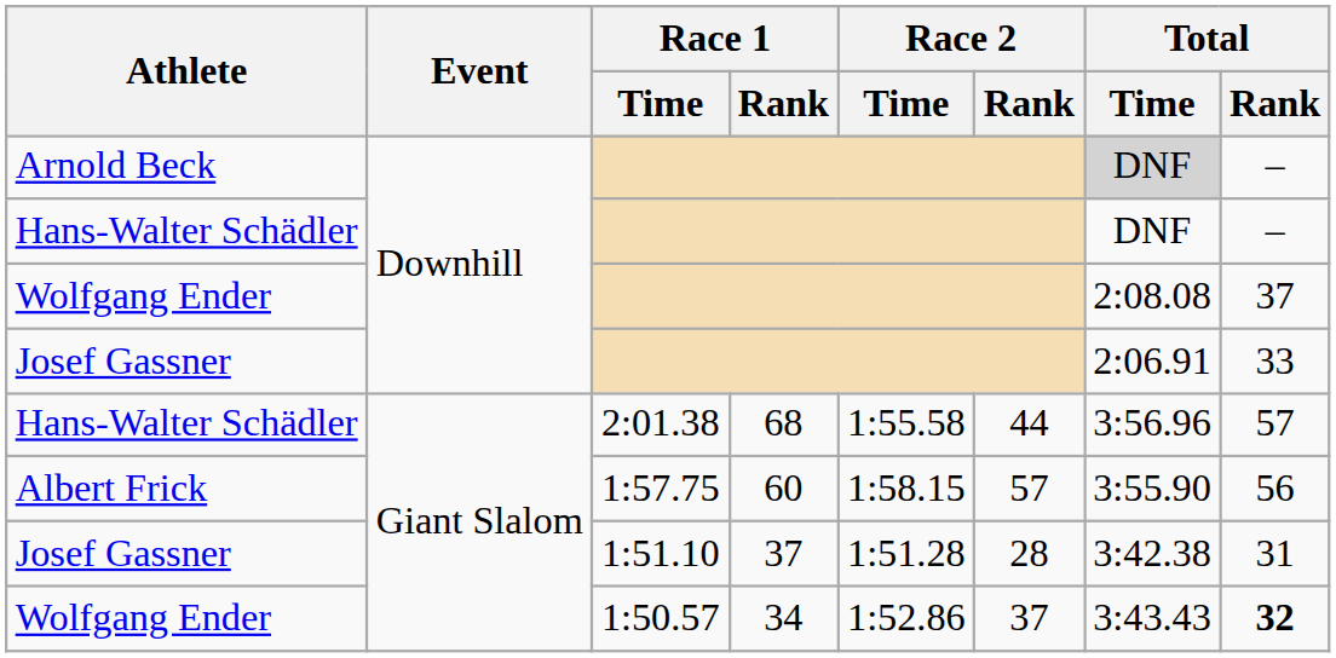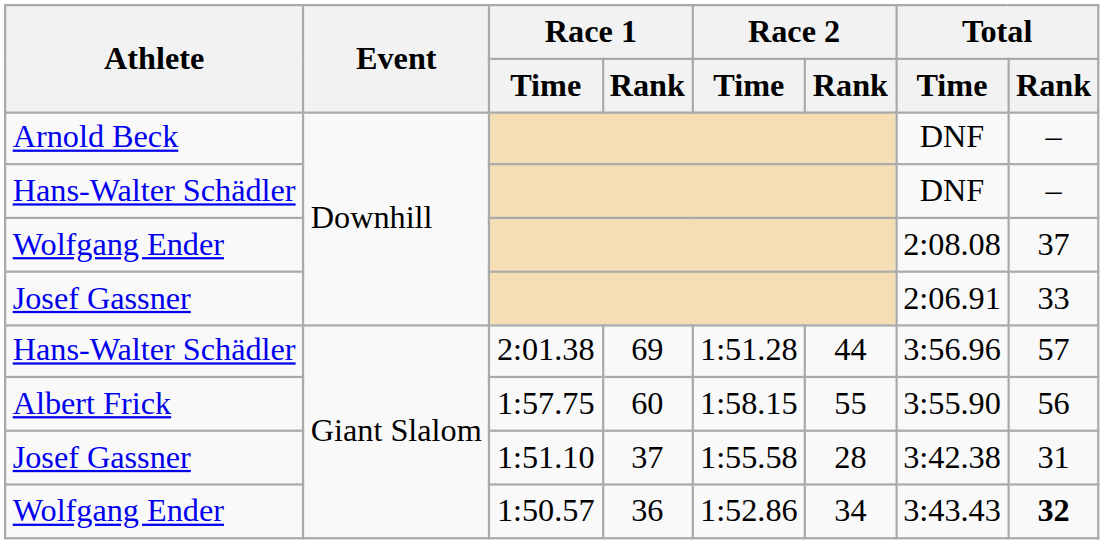Arnold Beck | Total / Time: lightgrey background -> no background
Hans-Walter Schädler / 2:01.38 | Race 1 / Rank: 68 -> 69
Hans-Walter Schädler / 2:01.38 | Race 2 / Time: 1:55.58 -> 1:51.28
Albert Frick | Race 2 / Rank: 57 -> 55
Josef Gassner / 1:51.10 | Race 2 / Time: 1:51.28 -> 1:55.58
Wolfgang Ender / 1:50.57 | Race 1 / Rank: 34 -> 36
Wolfgang Ender / 1:50.57 | Race 2 / Rank: 37 -> 34
